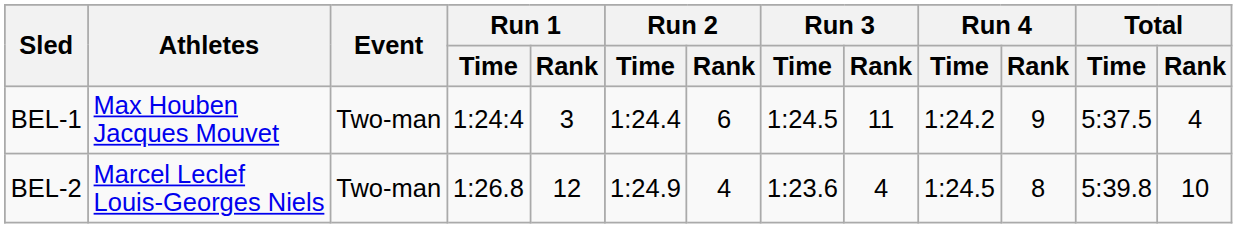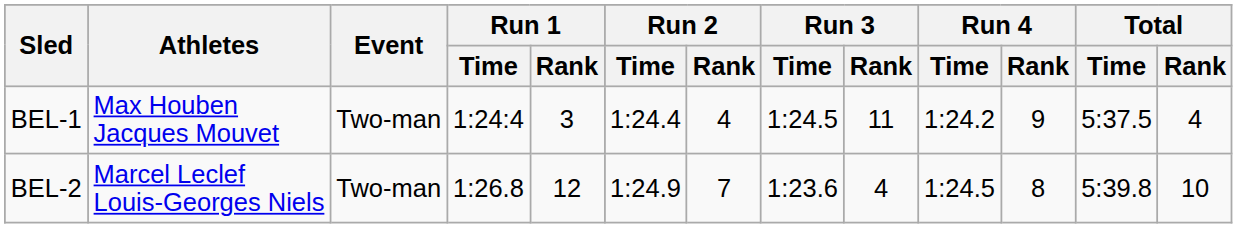BEL-1 | Run 2 / Rank: 6 -> 4
BEL-2 | Run 2 / Rank: 4 -> 7
